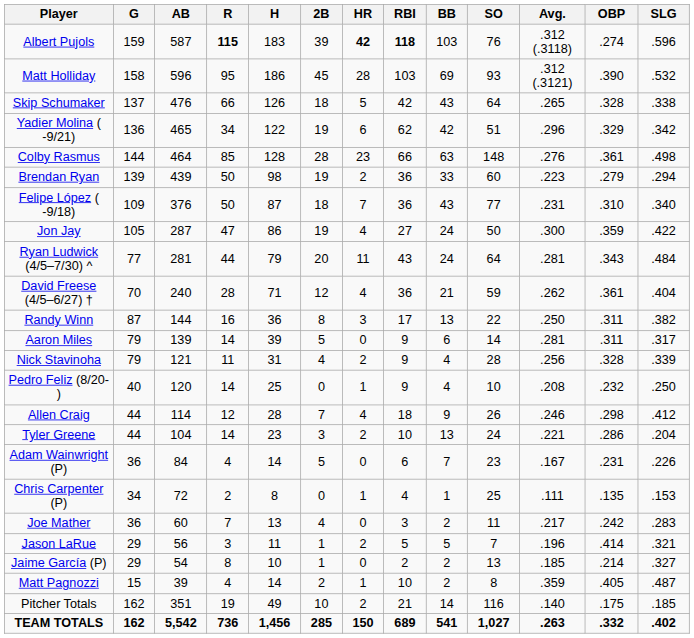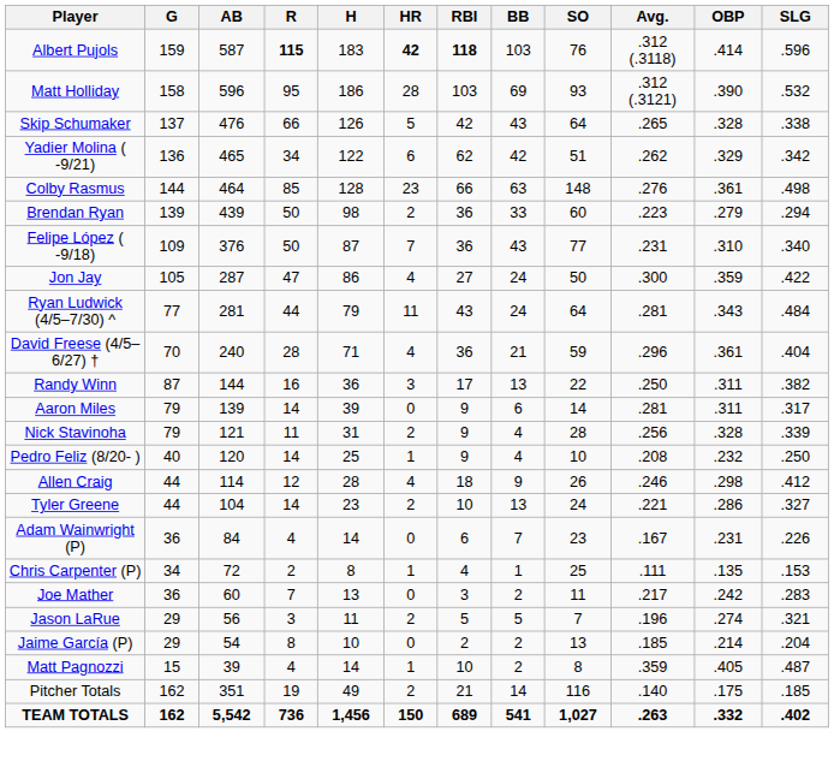- column: 2B | 39 | 45 | 18 | 19 | 28 | 19 | 18 | 19 | 20 | 12 | 8 | 5 | 4 | 0 | 7 | 3 | 5 | 0 | 4 | 1 | 1 | 2 | 10 | 285
Albert Pujols | OBP: .274 -> .414
Yadier Molina ( -9/21) | Avg.: .296 -> .262
David Freese (4/5–6/27) † | Avg.: .262 -> .296
Tyler Greene | SLG: .204 -> .327
Jason LaRue | OBP: .414 -> .274
Jaime García (P) | SLG: .327 -> .204
